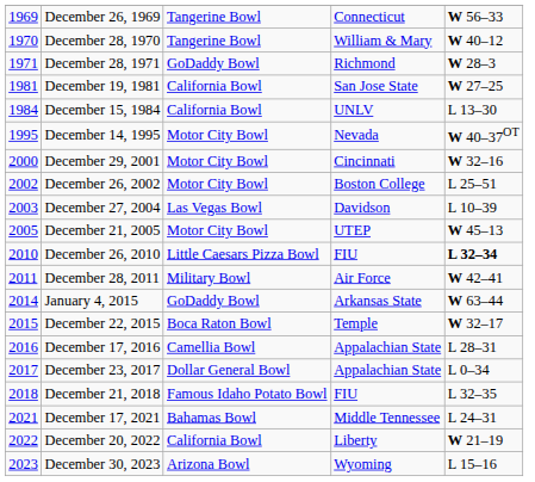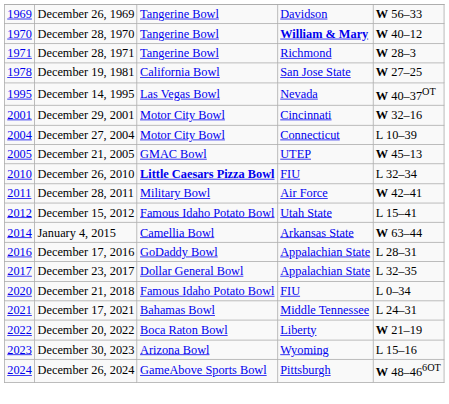December 26, 1969 | column 4: Connecticut -> Davidson
December 28, 1970 | column 4: normal -> bold
December 28, 1971 | column 3: GoDaddy Bowl -> Tangerine Bowl
December 19, 1981 | column 1: 1981 -> 1978
- row: 1984 | December 15, 1984 | California Bowl | UNLV | L 13–30
December 14, 1995 | column 3: Motor City Bowl -> Las Vegas Bowl
December 29, 2001 | column 1: 2000 -> 2001
- row: 2002 | December 26, 2002 | Motor City Bowl | Boston College | L 25–51
December 27, 2004 | column 1: 2003 -> 2004
December 27, 2004 | column 3: Las Vegas Bowl -> Motor City Bowl
December 27, 2004 | column 4: Davidson -> Connecticut
December 21, 2005 | column 3: Motor City Bowl -> GMAC Bowl
December 26, 2010 | column 3: normal -> bold
December 26, 2010 | column 5: bold -> normal
+ row: 2012 | December 15, 2012 | Famous Idaho Potato Bowl | Utah State | L 15–41
January 4, 2015 | column 3: GoDaddy Bowl -> Camellia Bowl
- row: 2015 | December 22, 2015 | Boca Raton Bowl | Temple | W 32–17
December 17, 2016 | column 3: Camellia Bowl -> GoDaddy Bowl
December 23, 2017 | column 5: L 0–34 -> L 32–35
December 21, 2018 | column 1: 2018 -> 2020
December 21, 2018 | column 5: L 32–35 -> L 0–34
December 20, 2022 | column 3: California Bowl -> Boca Raton Bowl
+ row: 2024 | December 26, 2024 | GameAbove Sports Bowl | Pittsburgh | W 48–466OT
